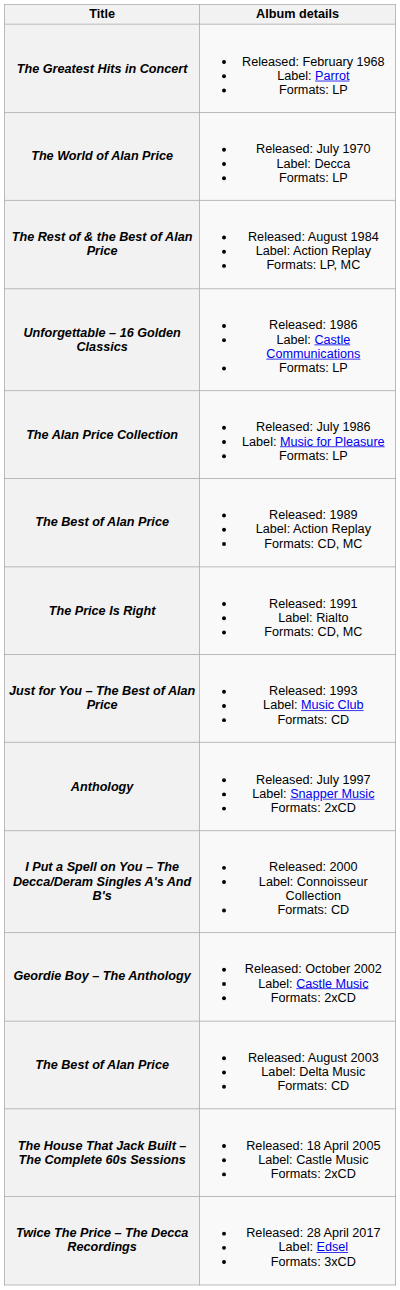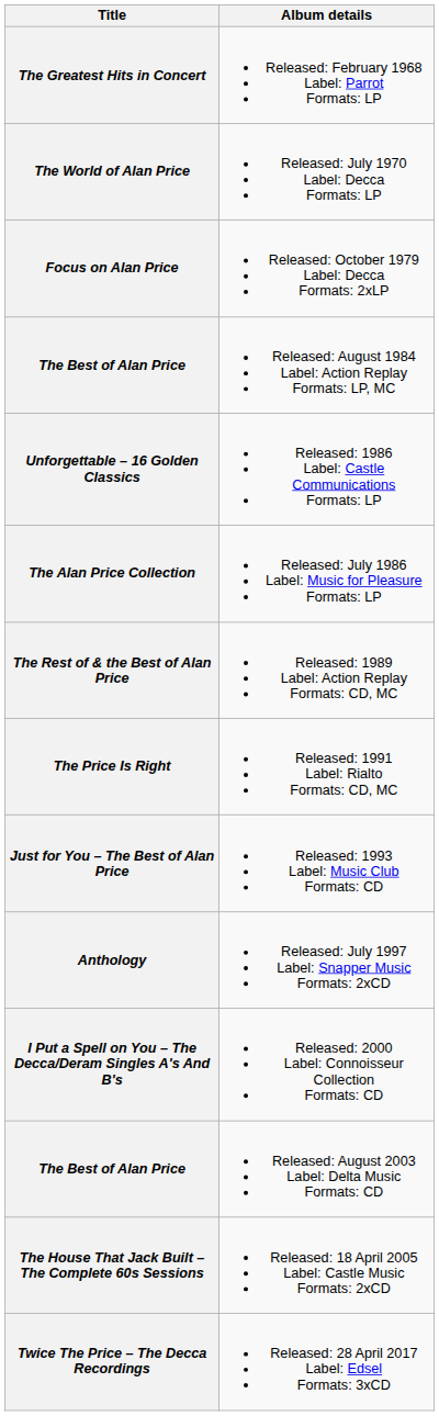+ row: Focus on Alan Price | Released: October 1979 Label: Decca Formats: 2xLP
Released: August 1984 Label: Action Replay Formats: LP, MC | Title: The Rest of & the Best of Alan Price -> The Best of Alan Price
Released: 1989 Label: Action Replay Formats: CD, MC | Title: The Best of Alan Price -> The Rest of & the Best of Alan Price
- row: Geordie Boy – The Anthology | Released: October 2002 Label: Castle Music Formats: 2xCD
